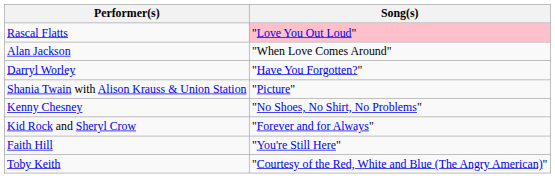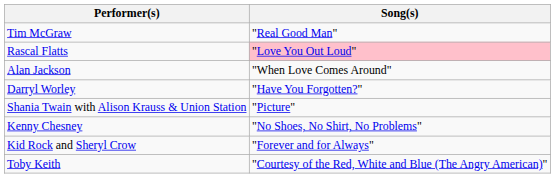+ row: Tim McGraw | "Real Good Man"
- row: Faith Hill | "You're Still Here"
